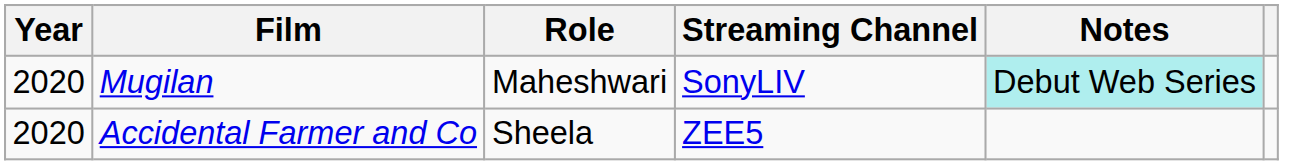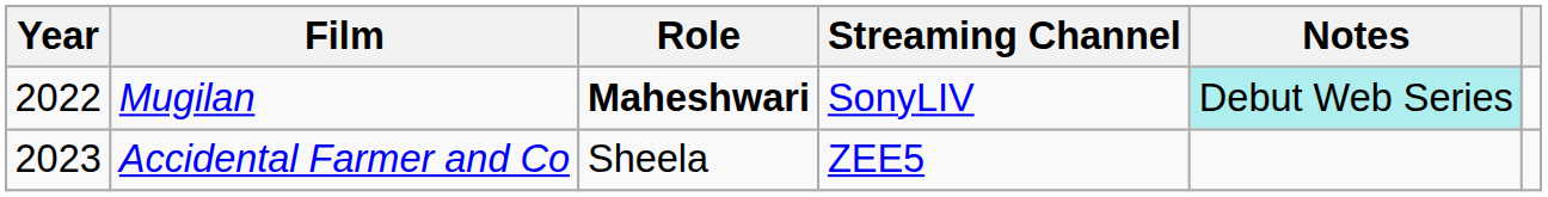Mugilan | Year: 2020 -> 2022
Mugilan | Role: normal -> bold
Accidental Farmer and Co | Year: 2020 -> 2023
